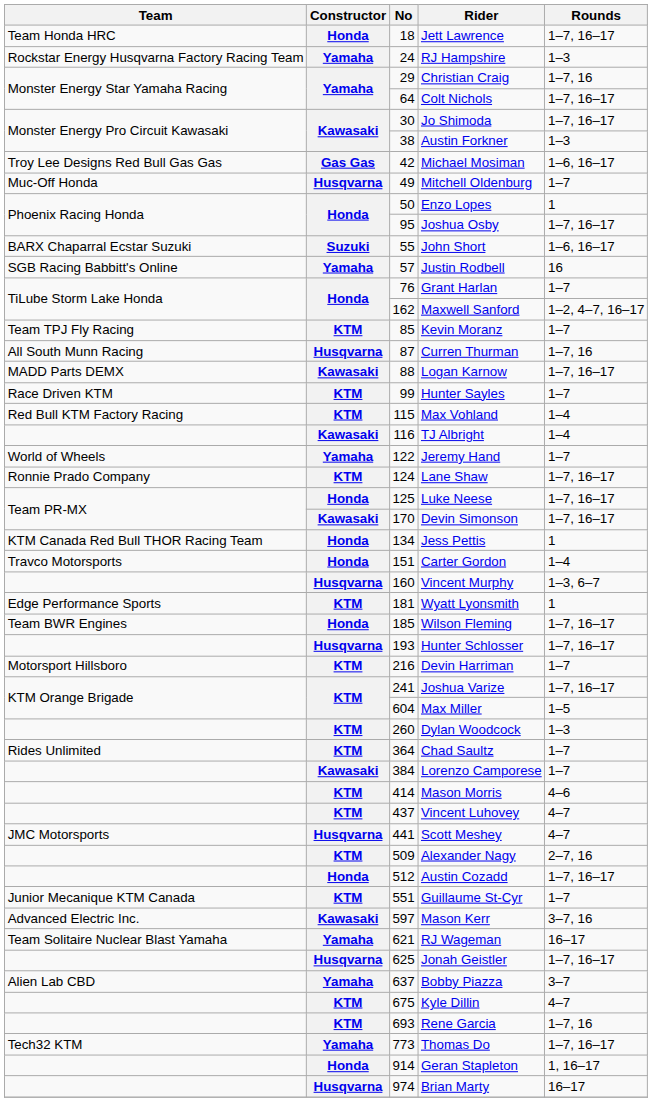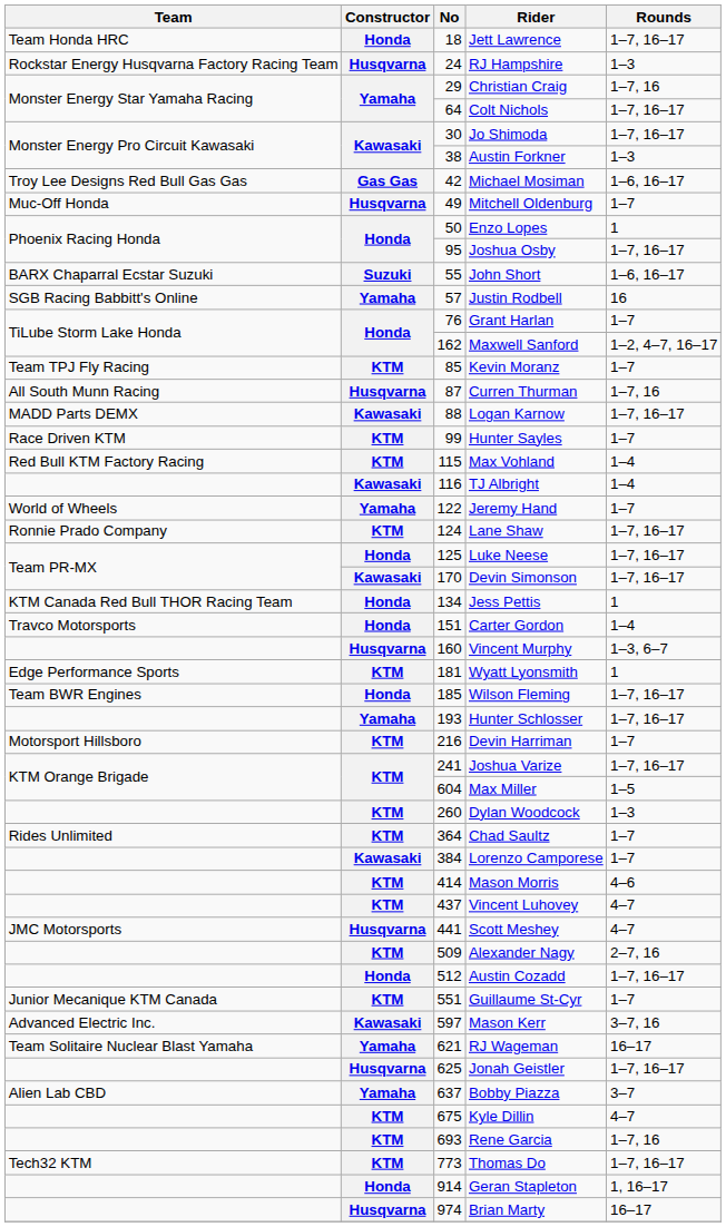RJ Hampshire | Constructor: Yamaha -> Husqvarna
Hunter Schlosser | Constructor: Husqvarna -> Yamaha
Thomas Do | Constructor: Yamaha -> KTM
